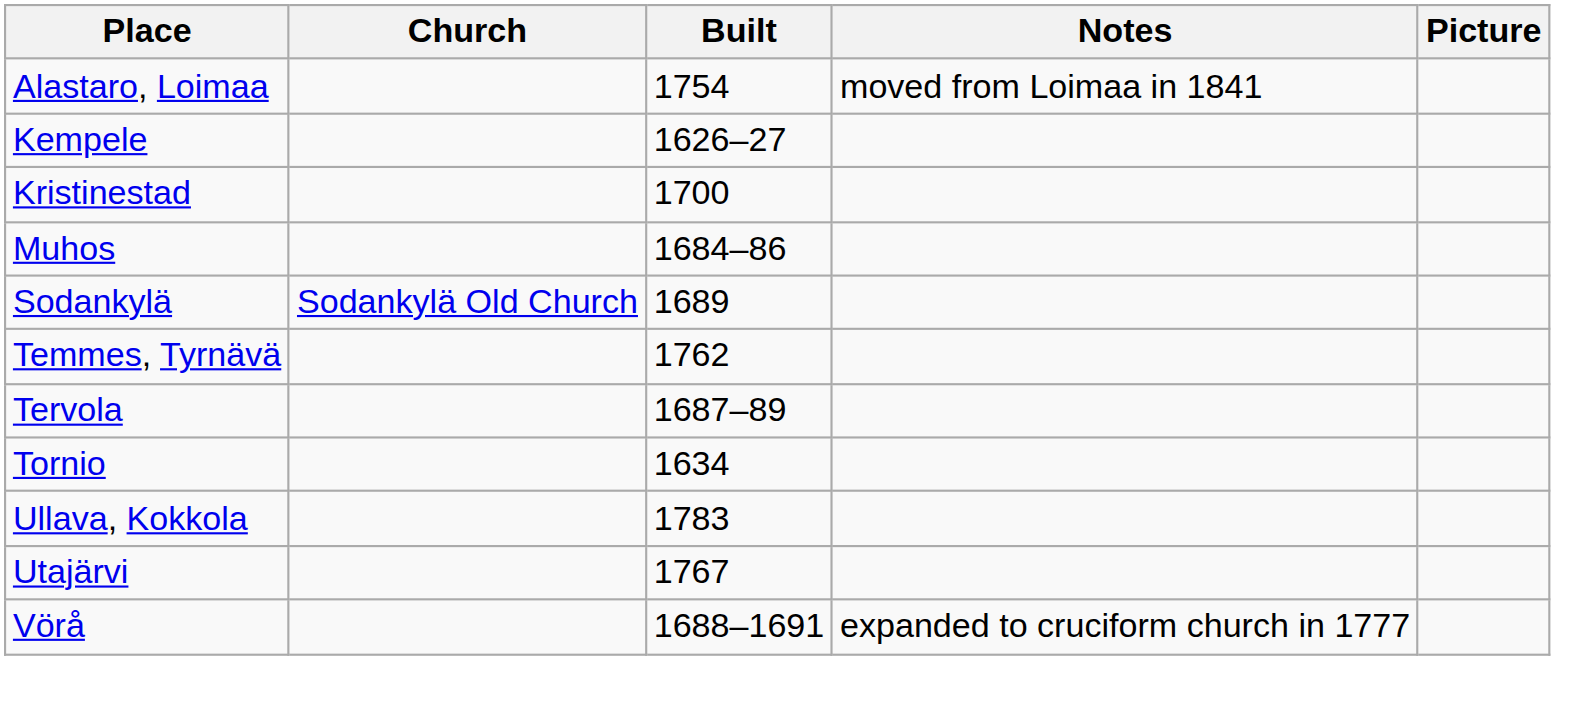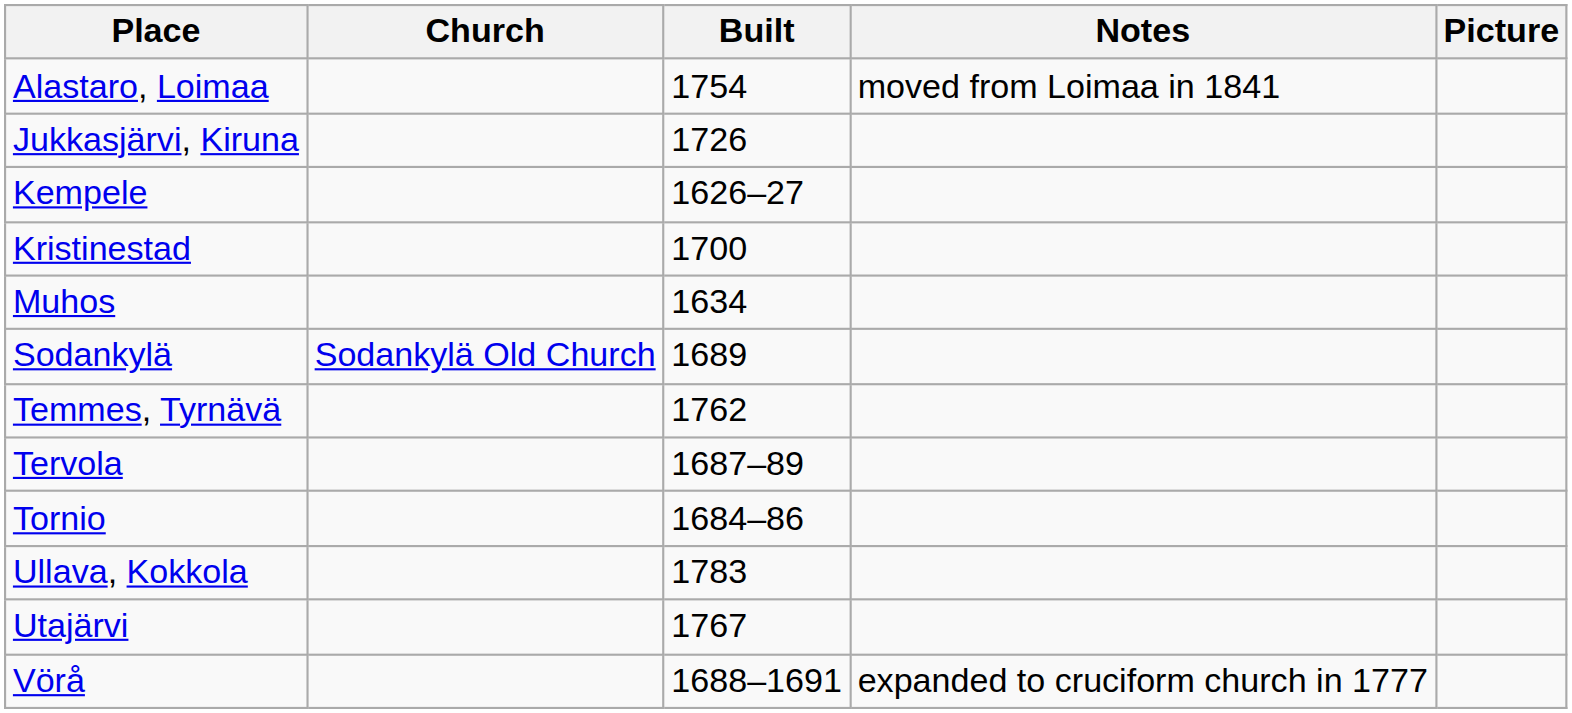+ row: Jukkasjärvi, Kiruna | 1726
Muhos | Built: 1684–86 -> 1634
Tornio | Built: 1634 -> 1684–86
